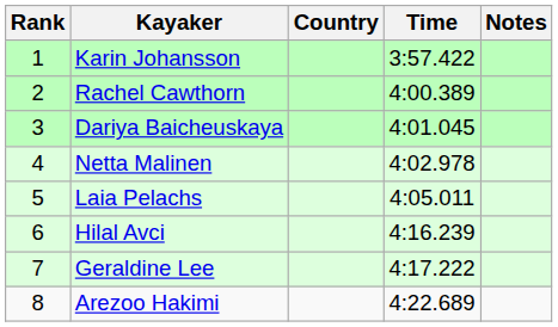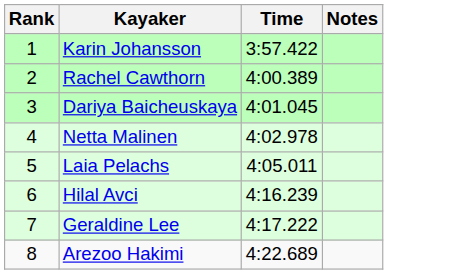- column: Country
